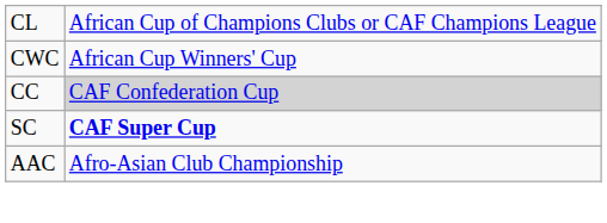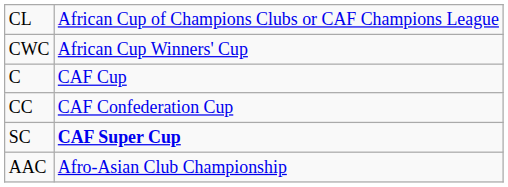+ row: C | CAF Cup
CC | column 2: lightgrey background -> no background
